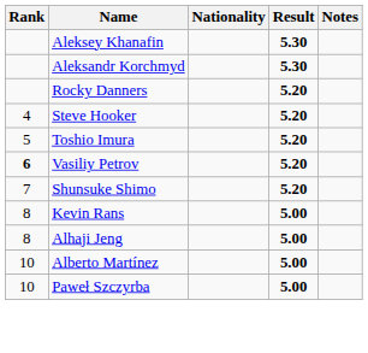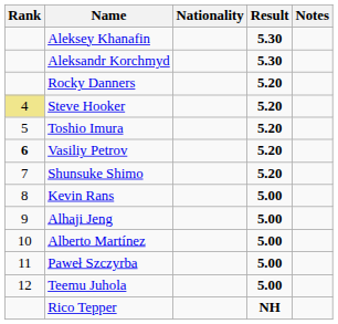Steve Hooker | Rank: no background -> khaki background
Alhaji Jeng | Rank: 8 -> 9
Paweł Szczyrba | Rank: 10 -> 11
+ row: 12 | Teemu Juhola | 5.00
+ row: Rico Tepper | NH
